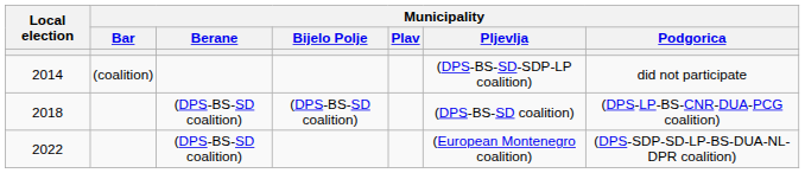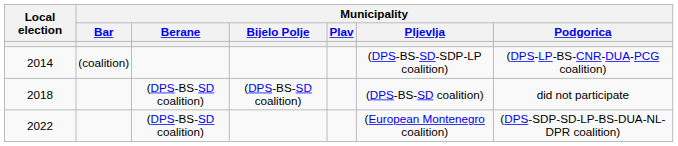2014 | Municipality / Podgorica: did not participate -> (DPS-LP-BS-CNR-DUA-PCG coalition)
2018 | Municipality / Podgorica: (DPS-LP-BS-CNR-DUA-PCG coalition) -> did not participate
